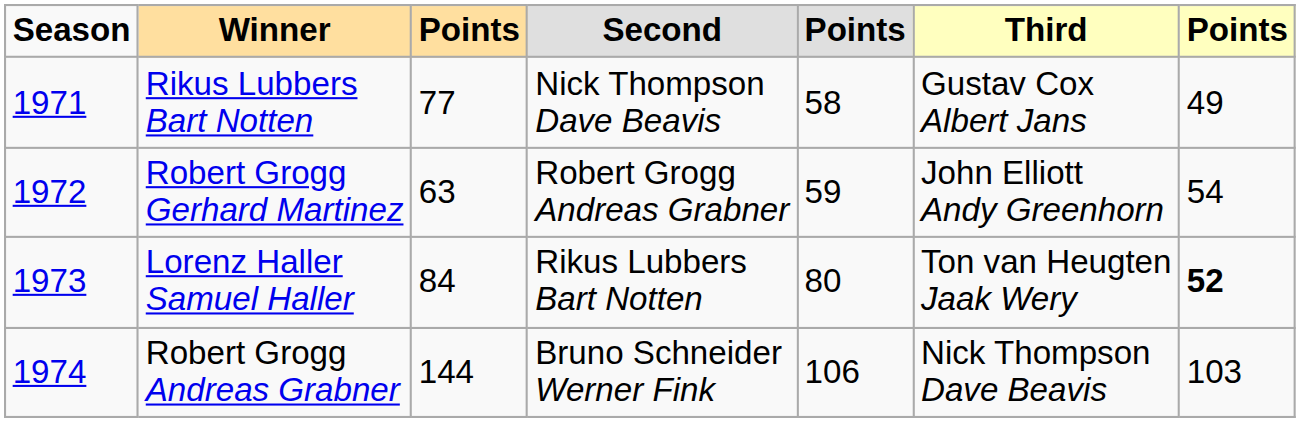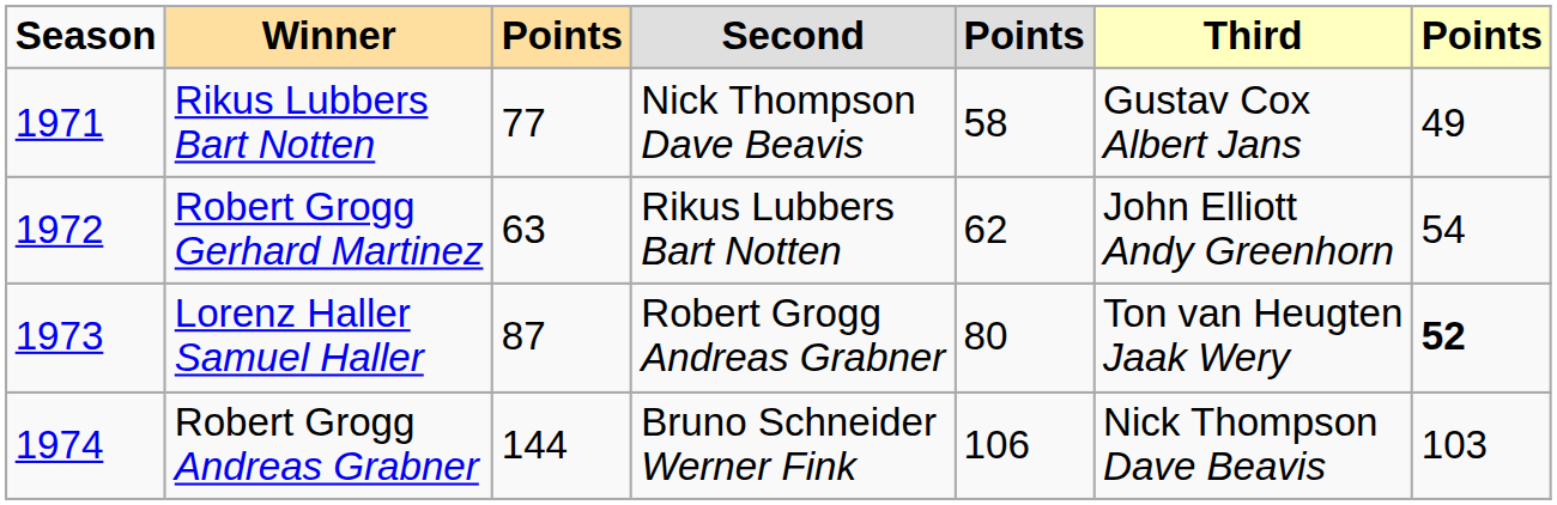Robert Grogg Gerhard Martinez | Second: Robert Grogg Andreas Grabner -> Rikus Lubbers Bart Notten
Robert Grogg Gerhard Martinez | column 5: 59 -> 62
Lorenz Haller Samuel Haller | column 3: 84 -> 87
Lorenz Haller Samuel Haller | Second: Rikus Lubbers Bart Notten -> Robert Grogg Andreas Grabner
